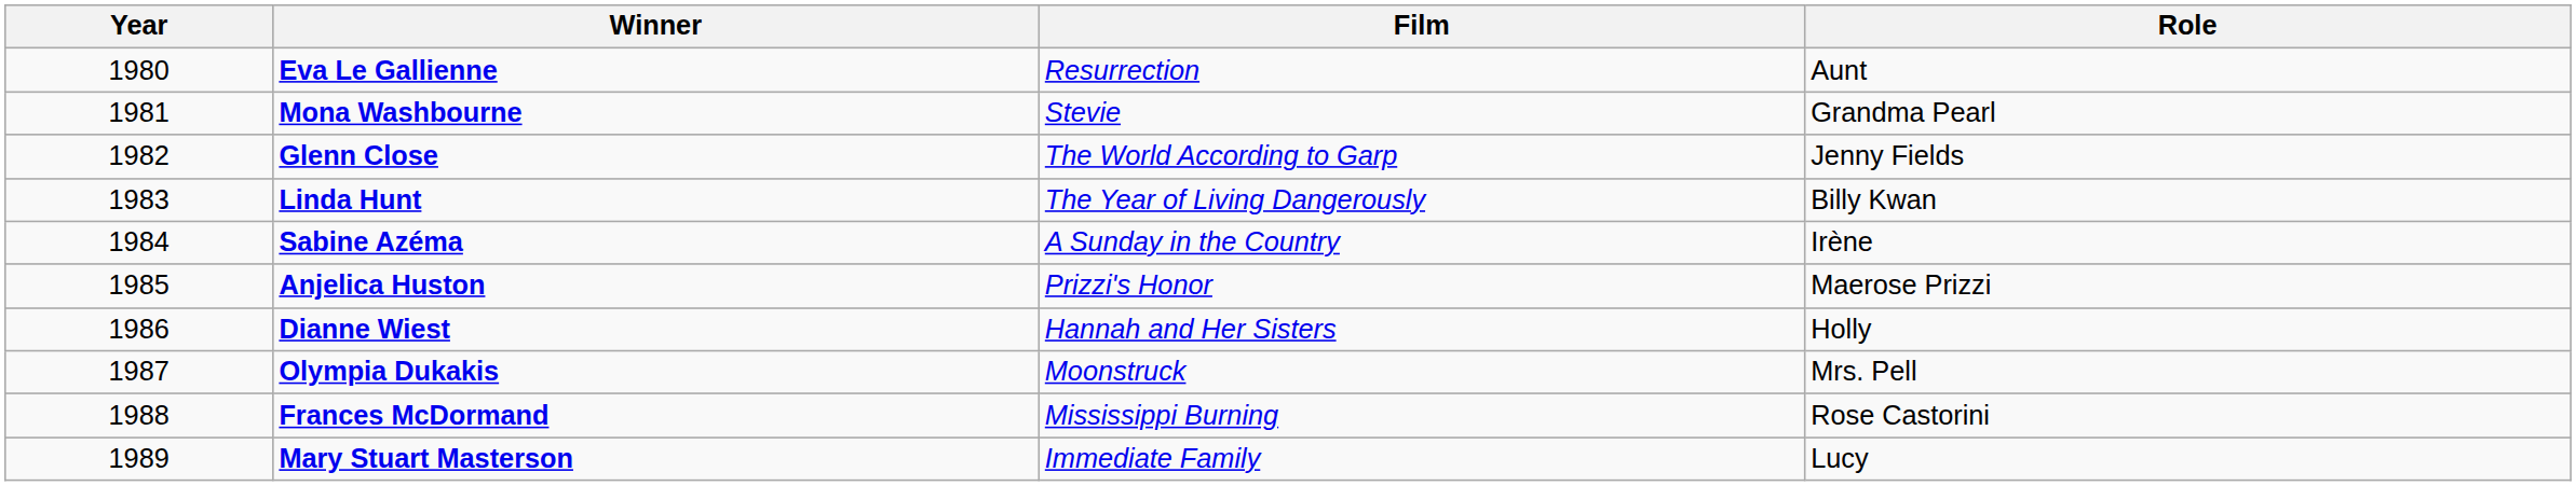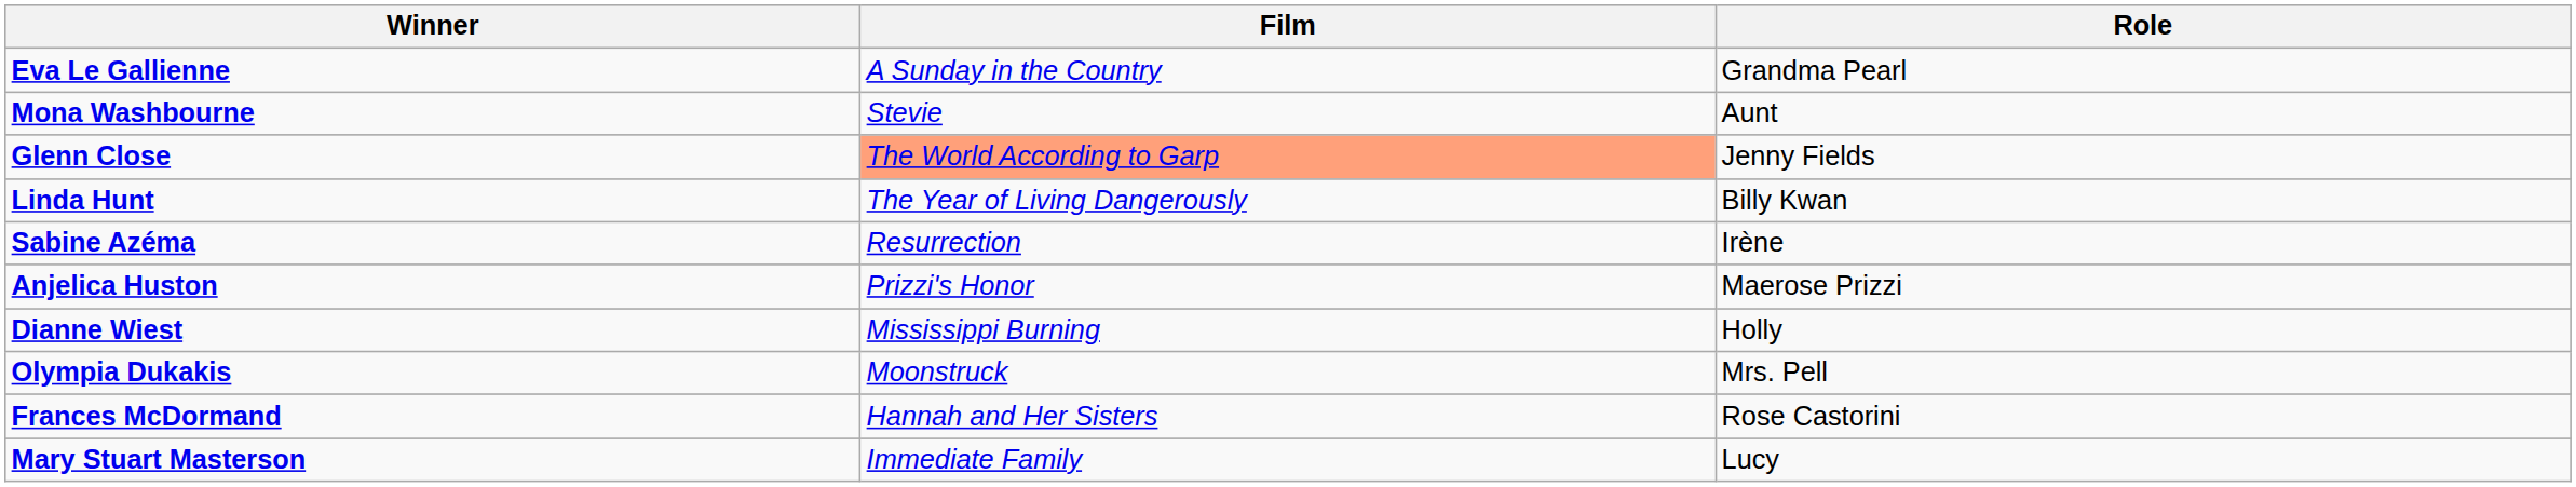- column: Year | 1980 | 1981 | 1982 | 1983 | 1984 | 1985 | 1986 | 1987 | 1988 | 1989
Eva Le Gallienne | Film: Resurrection -> A Sunday in the Country
Eva Le Gallienne | Role: Aunt -> Grandma Pearl
Mona Washbourne | Role: Grandma Pearl -> Aunt
Glenn Close | Film: no background -> lightsalmon background
Sabine Azéma | Film: A Sunday in the Country -> Resurrection
Dianne Wiest | Film: Hannah and Her Sisters -> Mississippi Burning
Frances McDormand | Film: Mississippi Burning -> Hannah and Her Sisters
